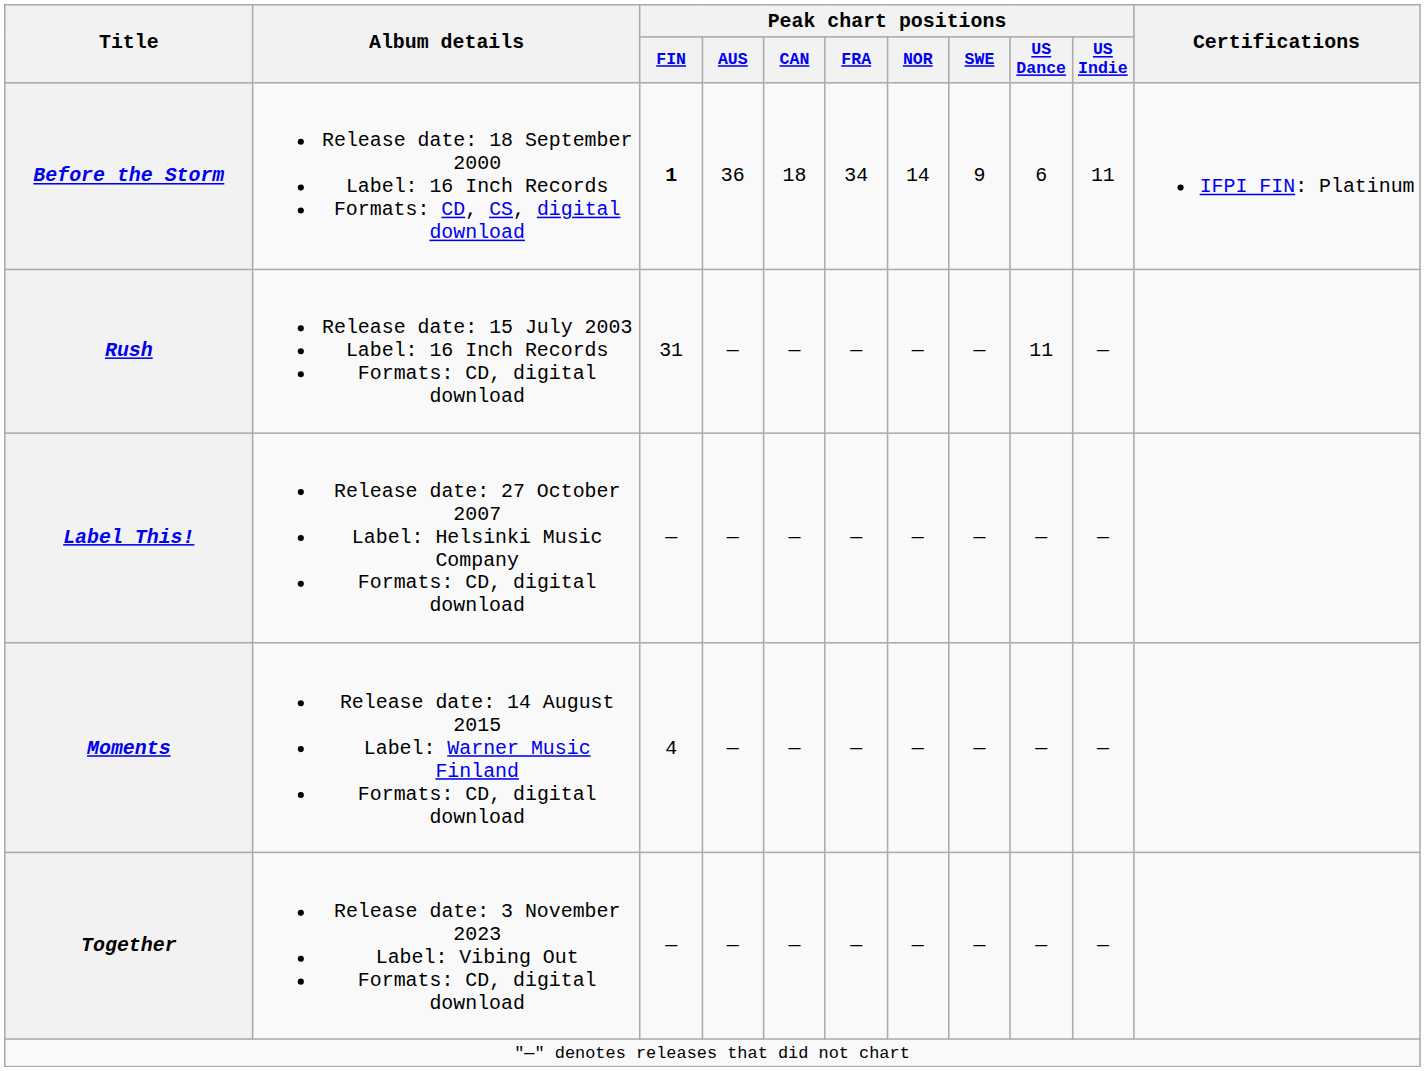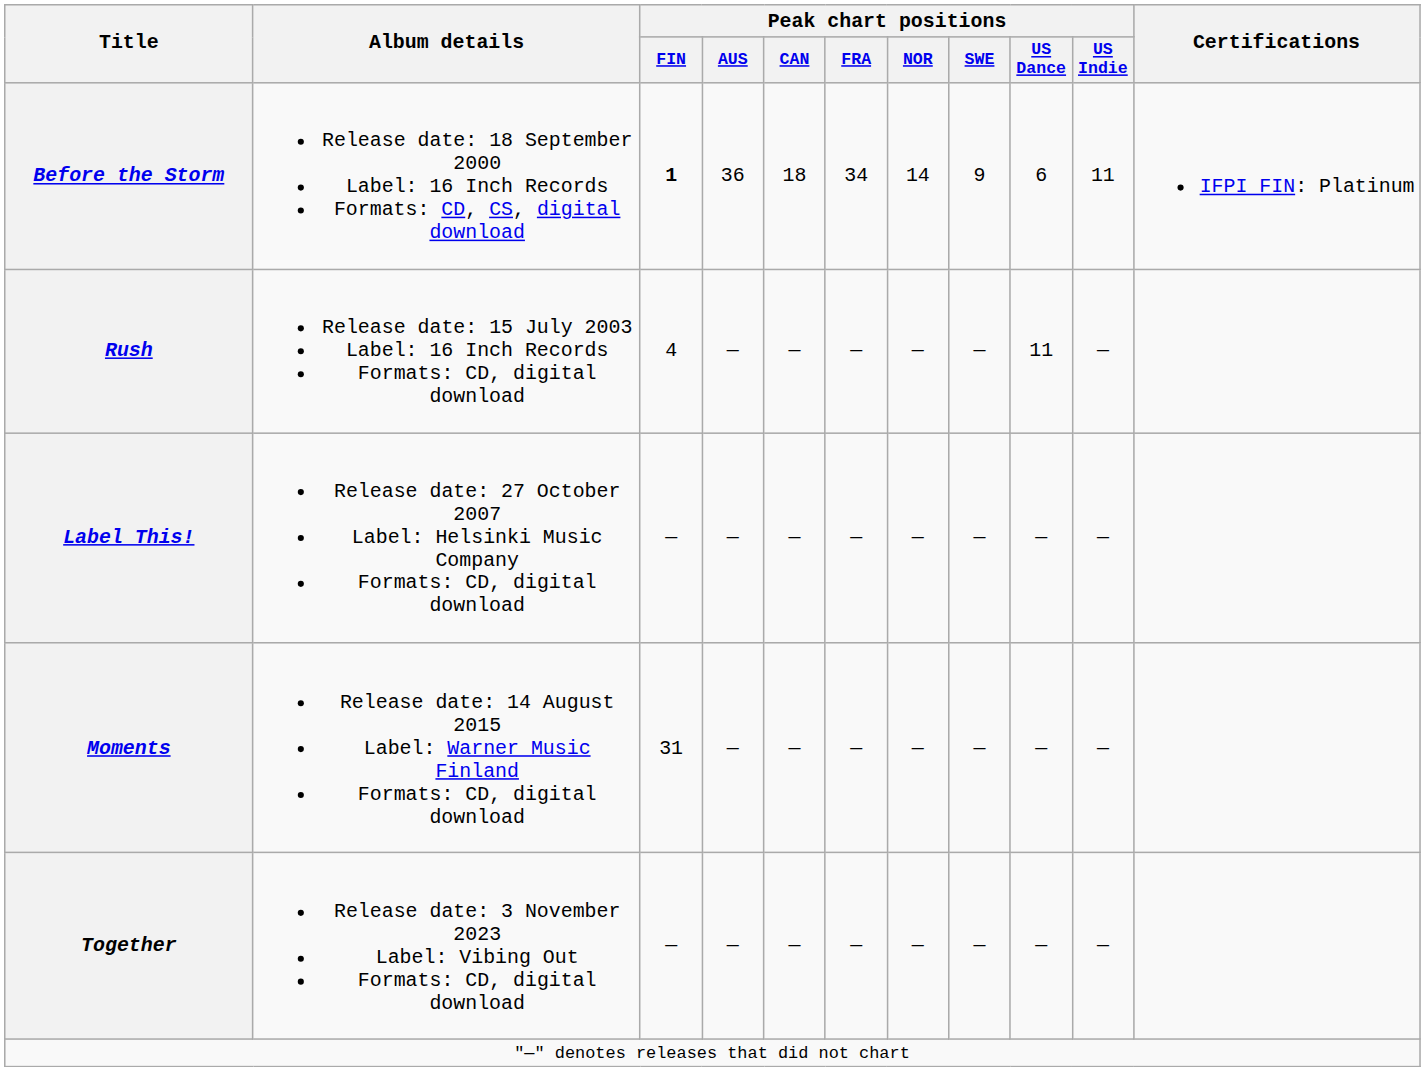Rush | Peak chart positions / FIN: 31 -> 4
Moments | Peak chart positions / FIN: 4 -> 31
